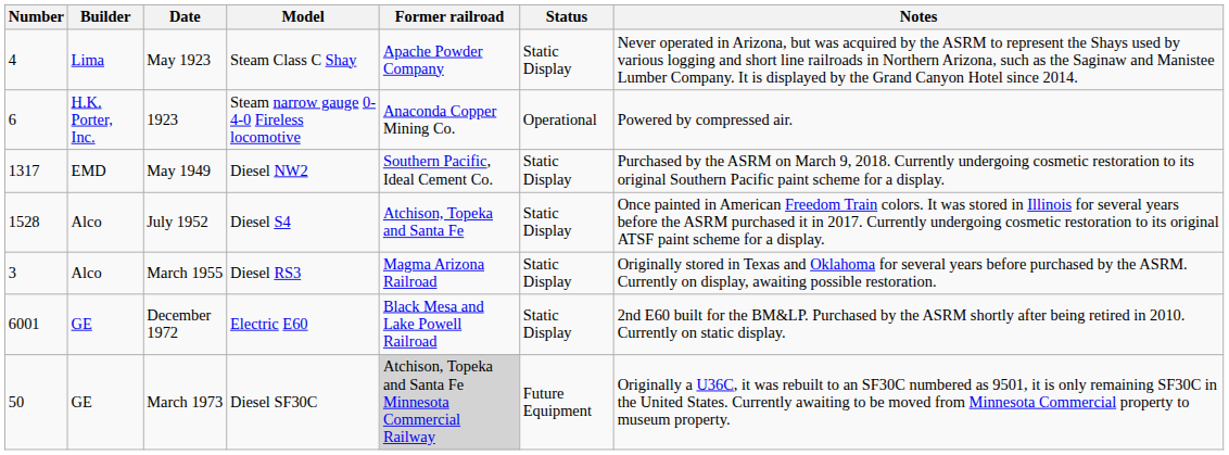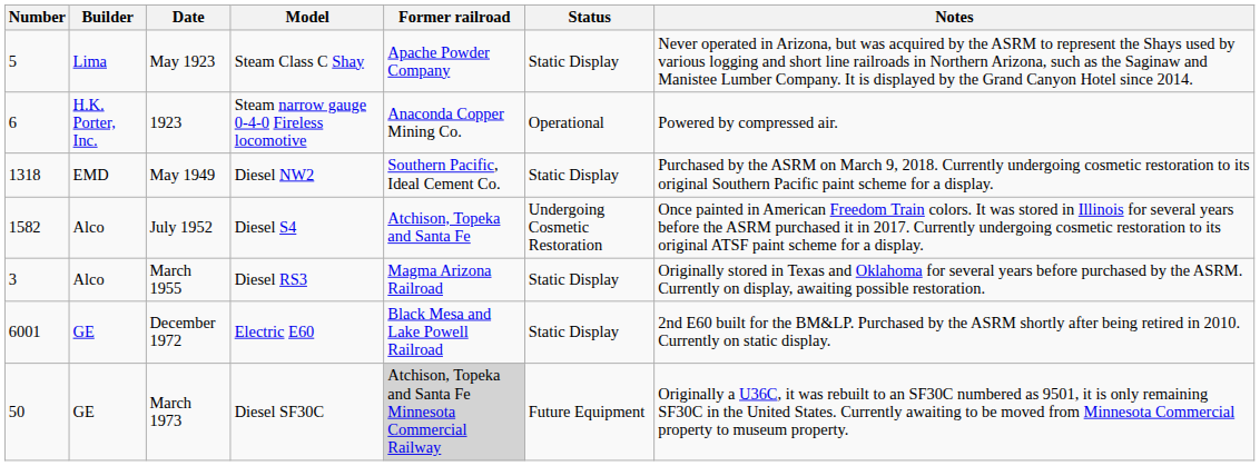May 1923 | Number: 4 -> 5
May 1949 | Number: 1317 -> 1318
July 1952 | Number: 1528 -> 1582
July 1952 | Status: Static Display -> Undergoing Cosmetic Restoration
